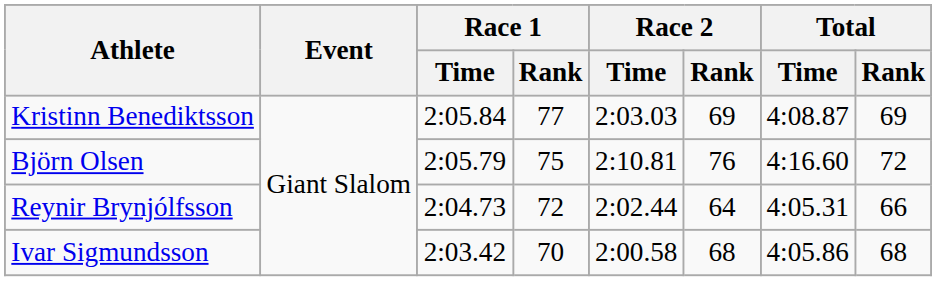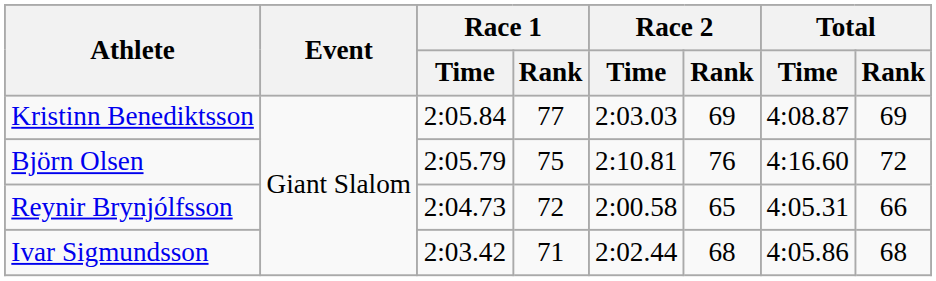Reynir Brynjólfsson | Race 2 / Time: 2:02.44 -> 2:00.58
Reynir Brynjólfsson | Race 2 / Rank: 64 -> 65
Ivar Sigmundsson | Race 1 / Rank: 70 -> 71
Ivar Sigmundsson | Race 2 / Time: 2:00.58 -> 2:02.44
